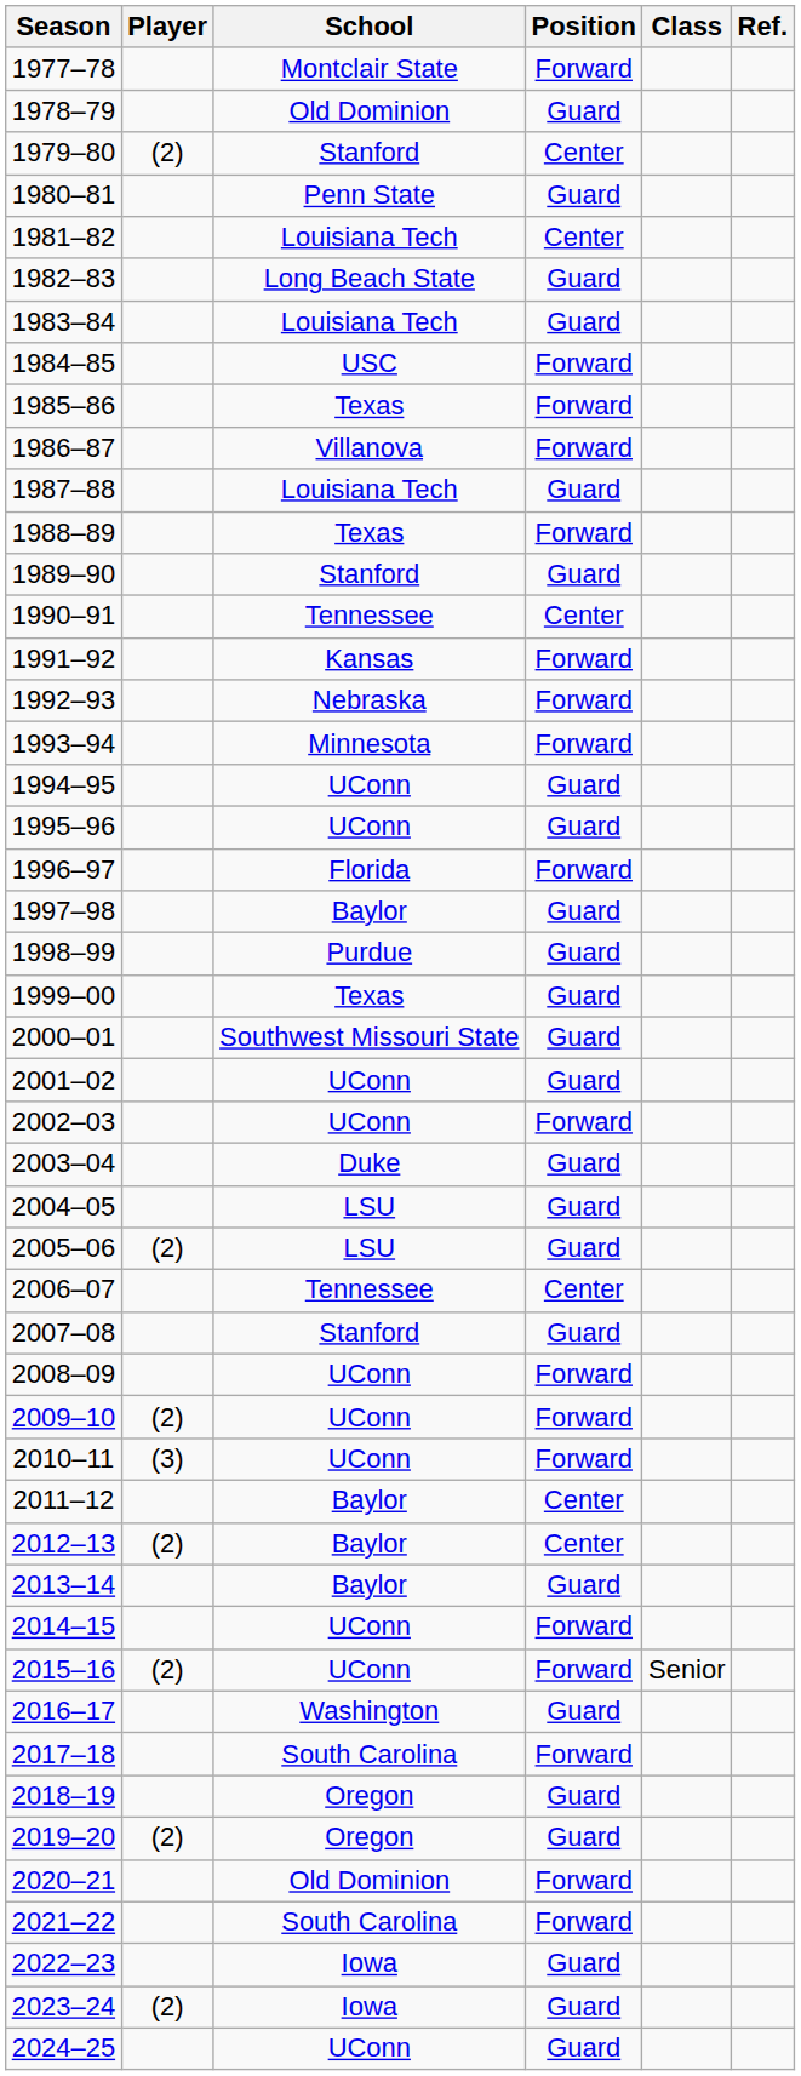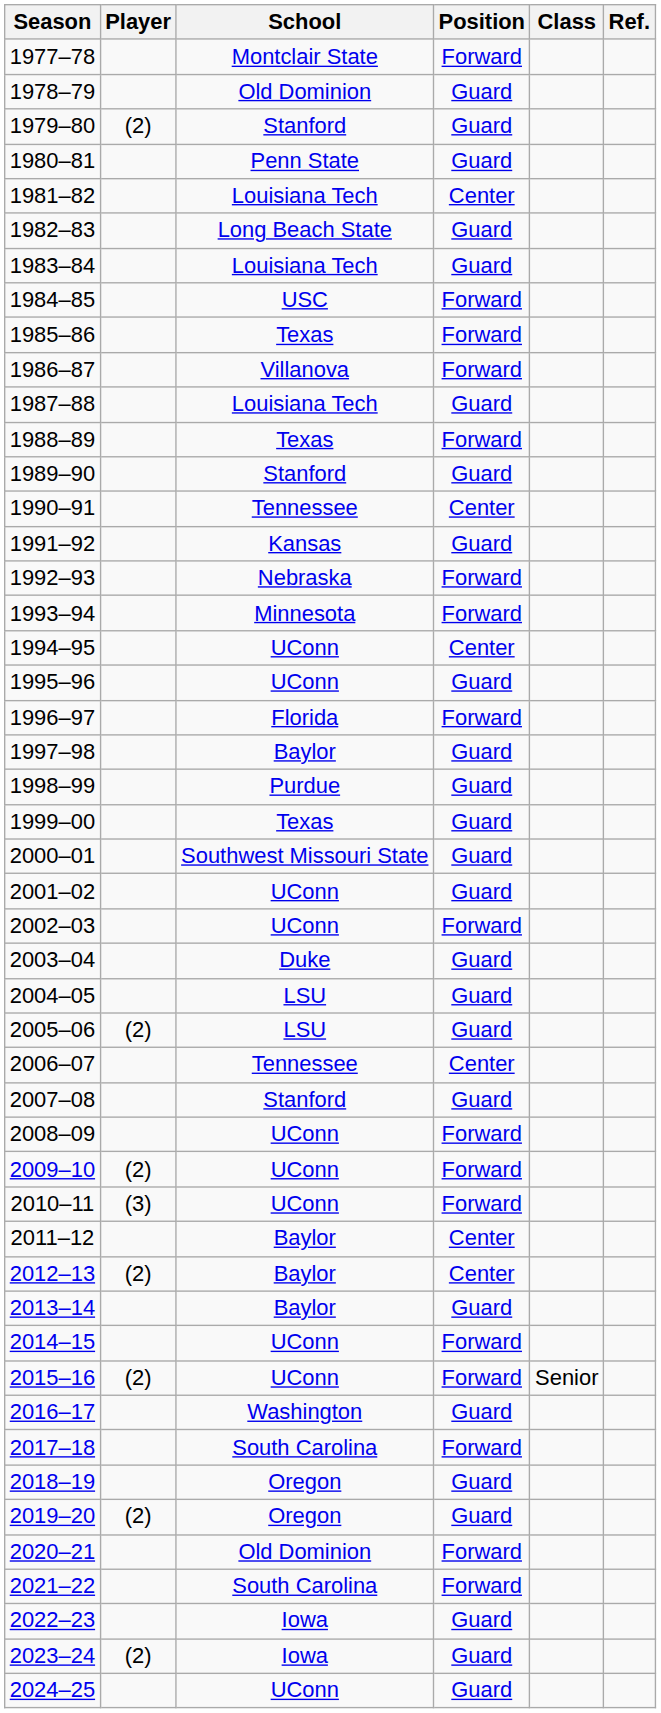1979–80 | Position: Center -> Guard
1991–92 | Position: Forward -> Guard
1994–95 | Position: Guard -> Center
